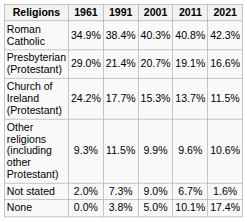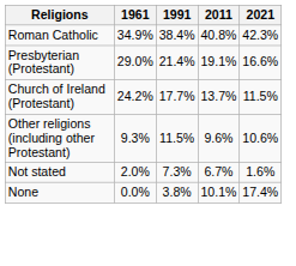- column: 2001 | 40.3% | 20.7% | 15.3% | 9.9% | 9.0% | 5.0%
